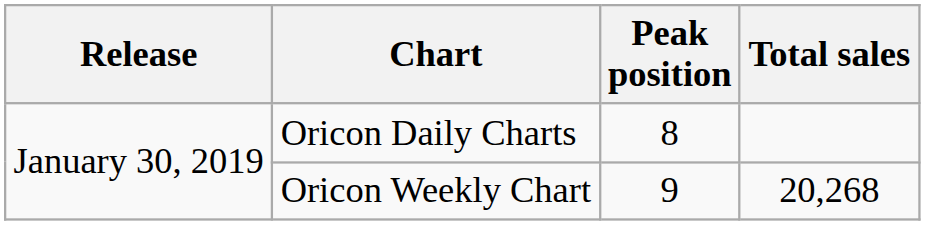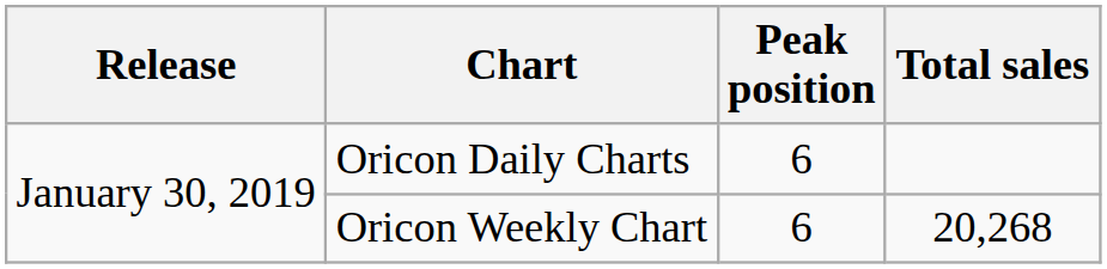Oricon Daily Charts | Peak position: 8 -> 6
Oricon Weekly Chart | Peak position: 9 -> 6
